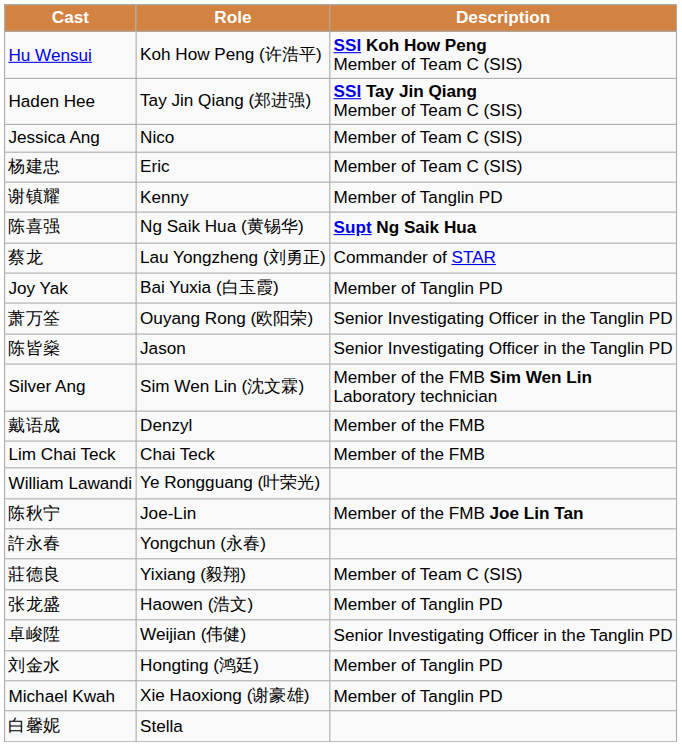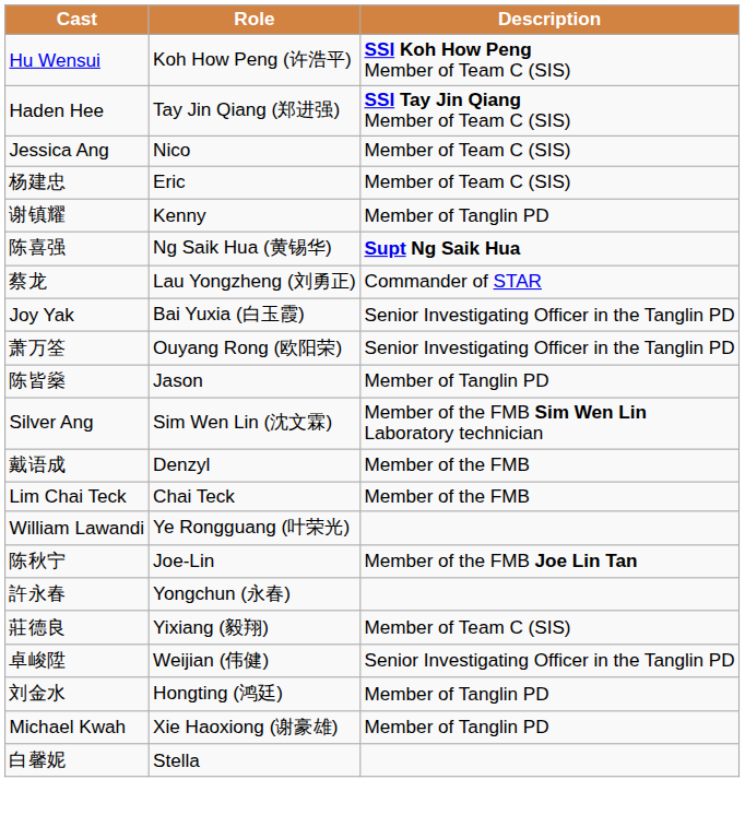Joy Yak | Description: Member of Tanglin PD -> Senior Investigating Officer in the Tanglin PD
陈皆燊 | Description: Senior Investigating Officer in the Tanglin PD -> Member of Tanglin PD
- row: 张龙盛 | Haowen (浩文) | Member of Tanglin PD
